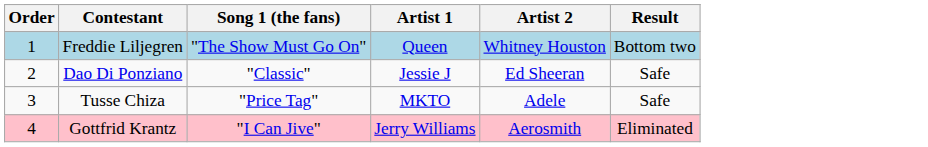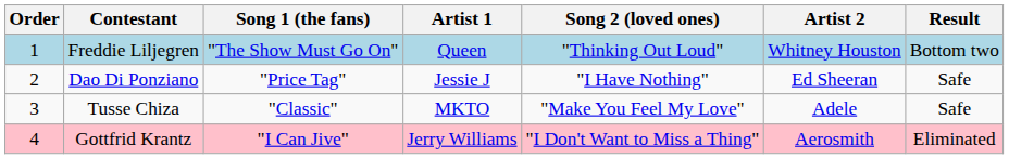+ column: Song 2 (loved ones) | "Thinking Out Loud" | "I Have Nothing" | "Make You Feel My Love" | "I Don't Want to Miss a Thing"
Dao Di Ponziano | Song 1 (the fans): "Classic" -> "Price Tag"
Tusse Chiza | Song 1 (the fans): "Price Tag" -> "Classic"
